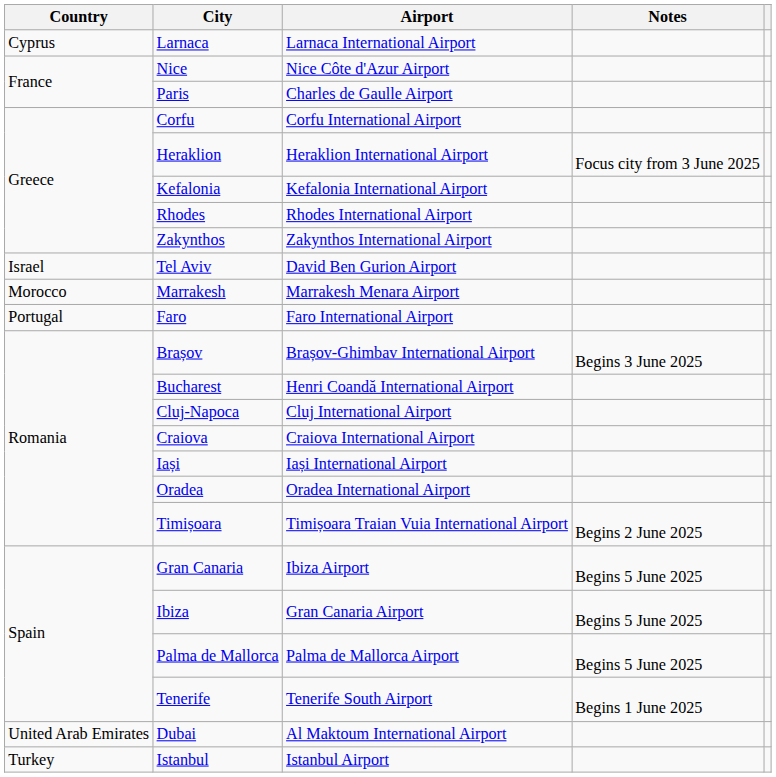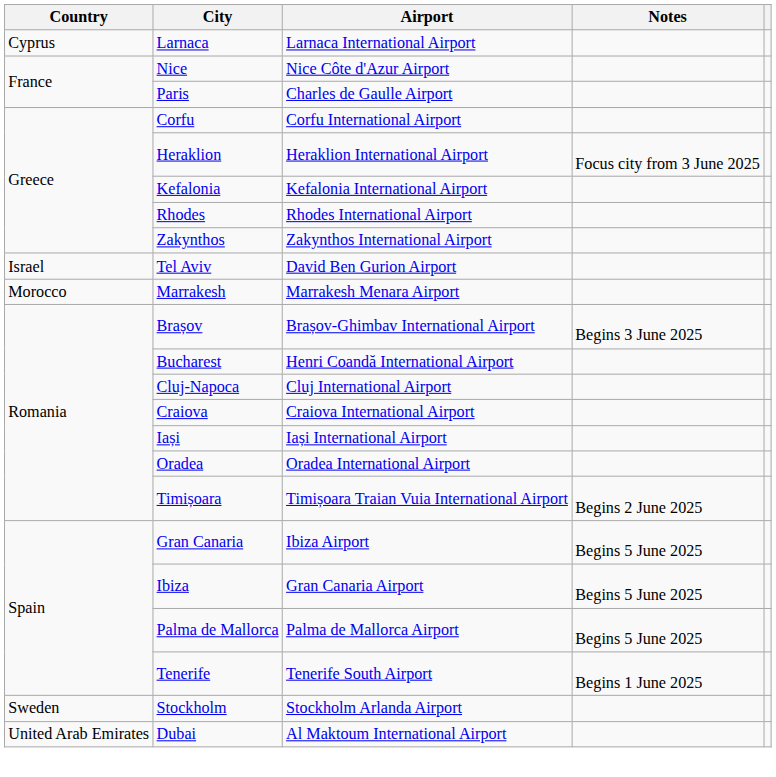- row: Portugal | Faro | Faro International Airport
+ row: Sweden | Stockholm | Stockholm Arlanda Airport
- row: Turkey | Istanbul | Istanbul Airport
